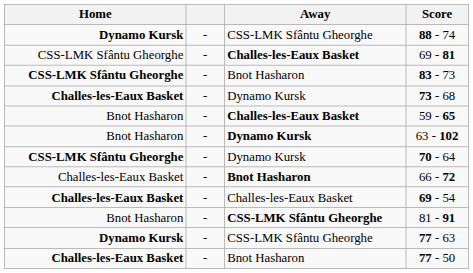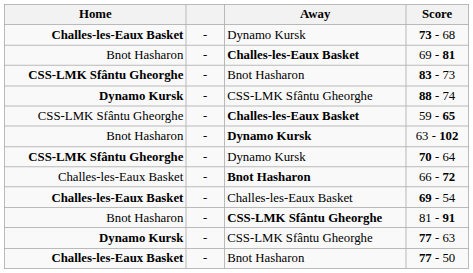rows swapped: 88 - 74 <-> 73 - 68
69 - 81 | Home: CSS-LMK Sfântu Gheorghe -> Bnot Hasharon
59 - 65 | Home: Bnot Hasharon -> CSS-LMK Sfântu Gheorghe
